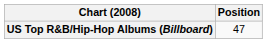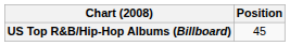US Top R&B/Hip-Hop Albums (Billboard) | Position: 47 -> 45
